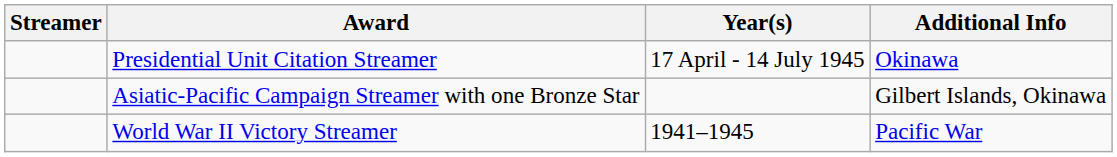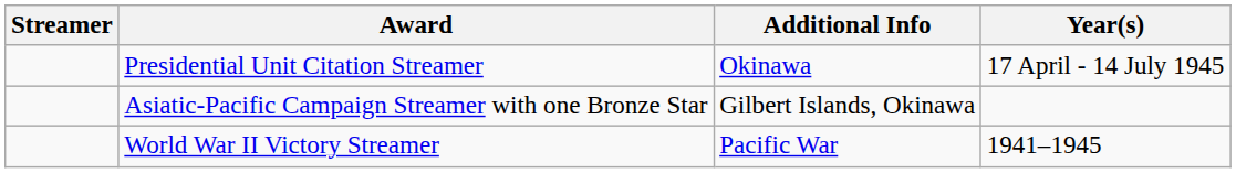columns swapped: Year(s) <-> Additional Info
